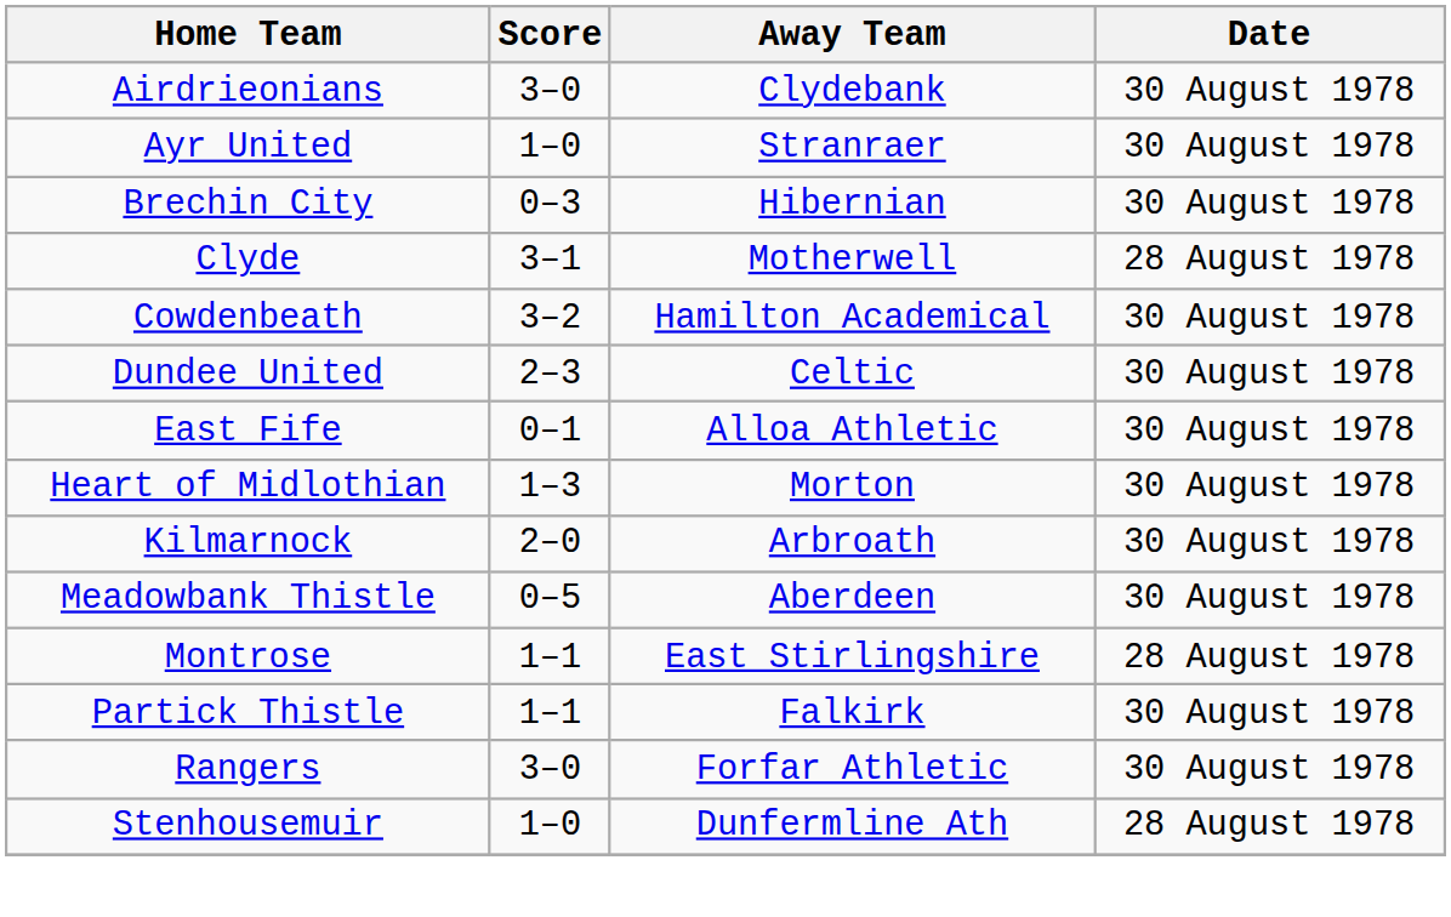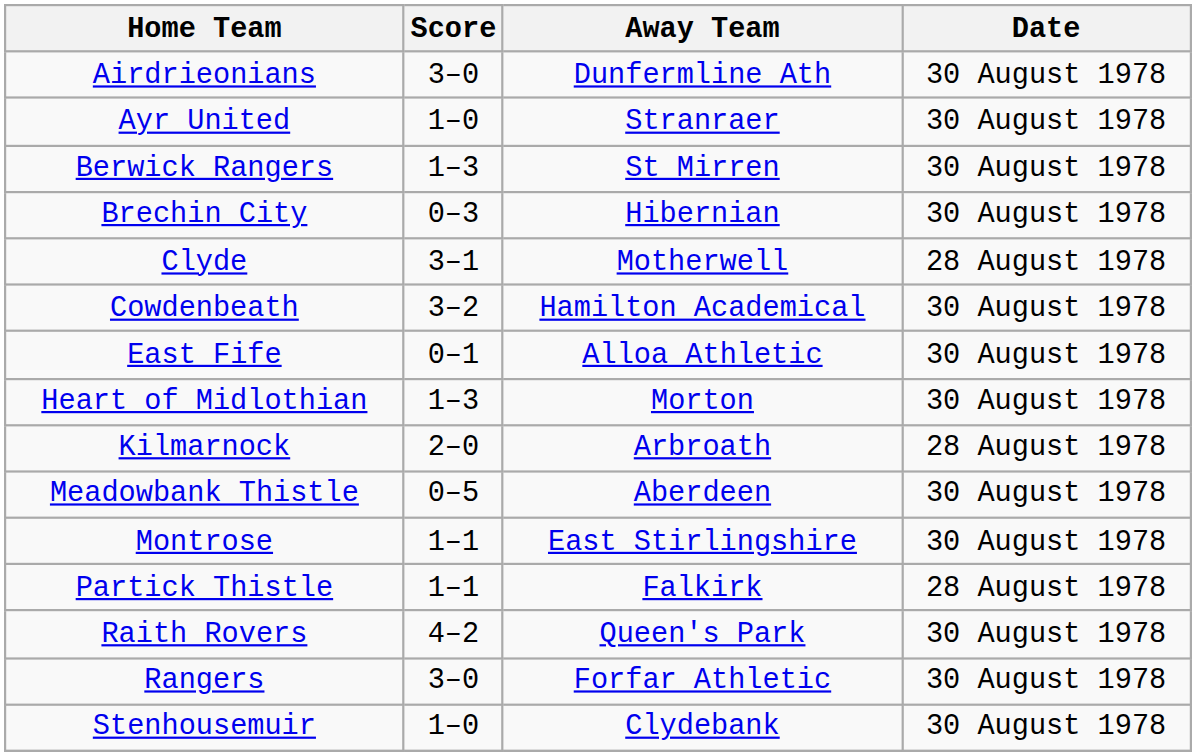Airdrieonians | Away Team: Clydebank -> Dunfermline Ath
+ row: Berwick Rangers | 1–3 | St Mirren | 30 August 1978
- row: Dundee United | 2–3 | Celtic | 30 August 1978
Kilmarnock | Date: 30 August 1978 -> 28 August 1978
Montrose | Date: 28 August 1978 -> 30 August 1978
Partick Thistle | Date: 30 August 1978 -> 28 August 1978
+ row: Raith Rovers | 4–2 | Queen's Park | 30 August 1978
Stenhousemuir | Away Team: Dunfermline Ath -> Clydebank
Stenhousemuir | Date: 28 August 1978 -> 30 August 1978
